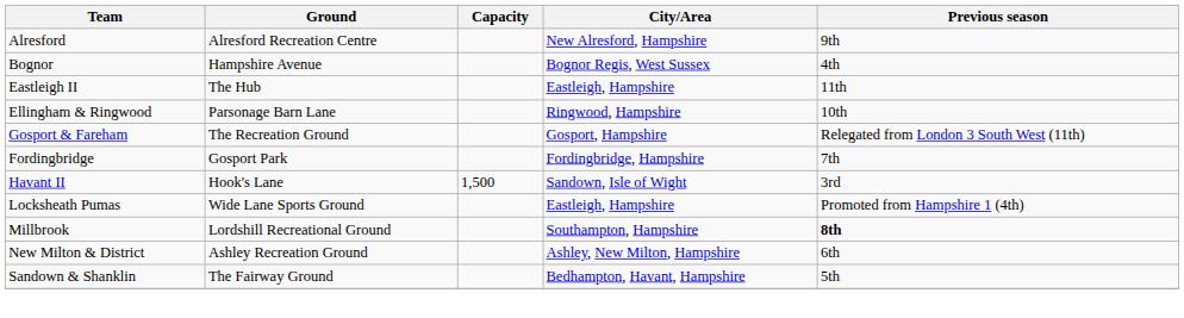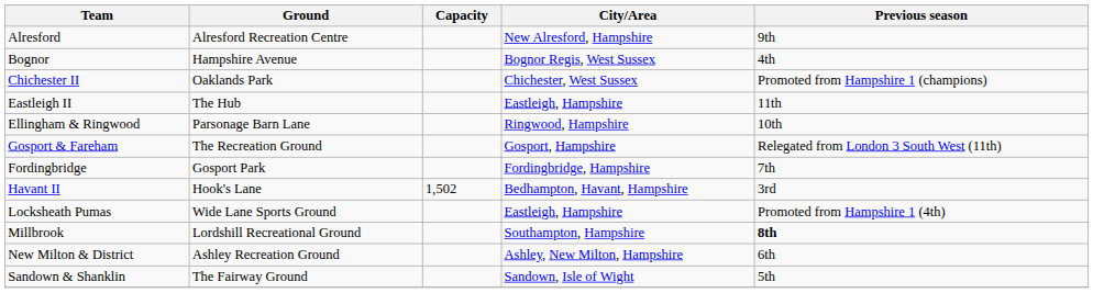+ row: Chichester II | Oaklands Park | Chichester, West Sussex | Promoted from Hampshire 1 (champions)
Havant II | Capacity: 1,500 -> 1,502
Havant II | City/Area: Sandown, Isle of Wight -> Bedhampton, Havant, Hampshire
Sandown & Shanklin | City/Area: Bedhampton, Havant, Hampshire -> Sandown, Isle of Wight
